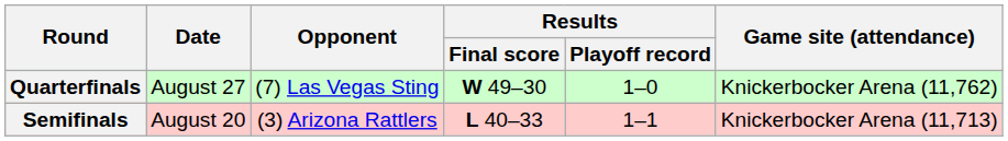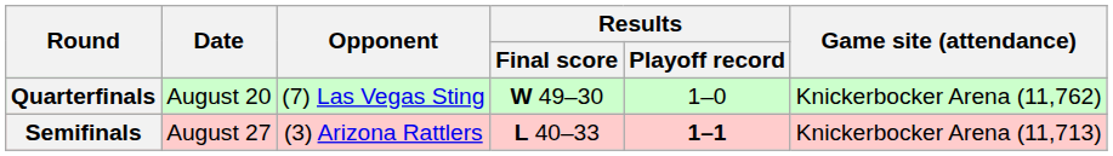Quarterfinals | Date: August 27 -> August 20
Semifinals | Date: August 20 -> August 27
Semifinals | Results / Playoff record: normal -> bold
